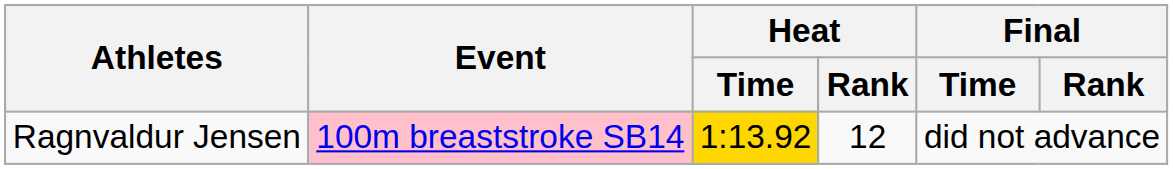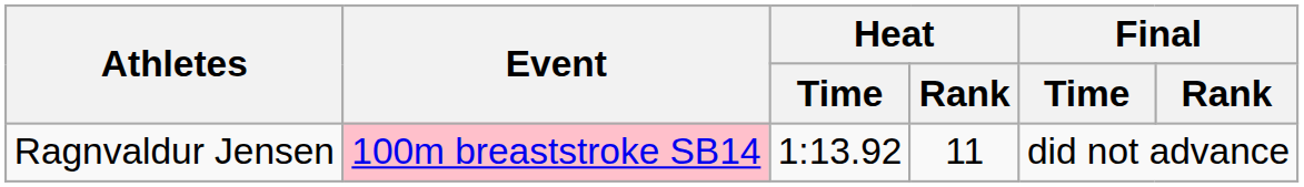Ragnvaldur Jensen | Heat / Time: gold background -> no background
Ragnvaldur Jensen | Heat / Rank: 12 -> 11
